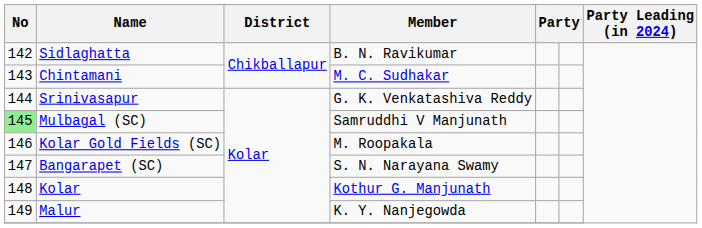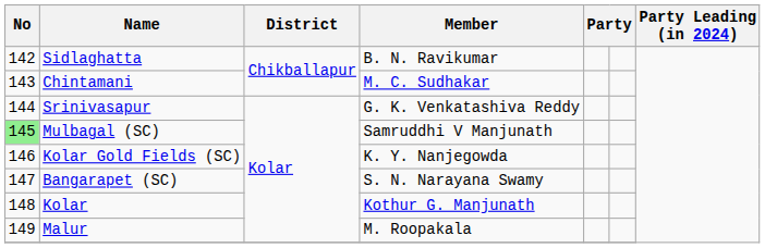Kolar Gold Fields (SC) | Member: M. Roopakala -> K. Y. Nanjegowda
Malur | Member: K. Y. Nanjegowda -> M. Roopakala
